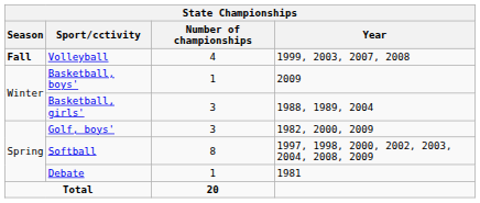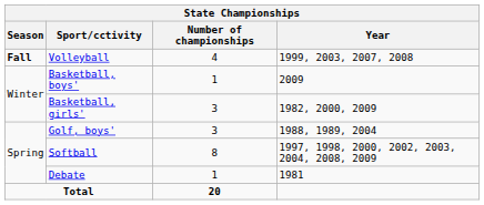Basketball, girls' | Year: 1988, 1989, 2004 -> 1982, 2000, 2009
Golf, boys' | Year: 1982, 2000, 2009 -> 1988, 1989, 2004
